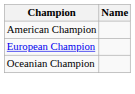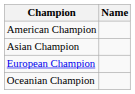+ row: Asian Champion
